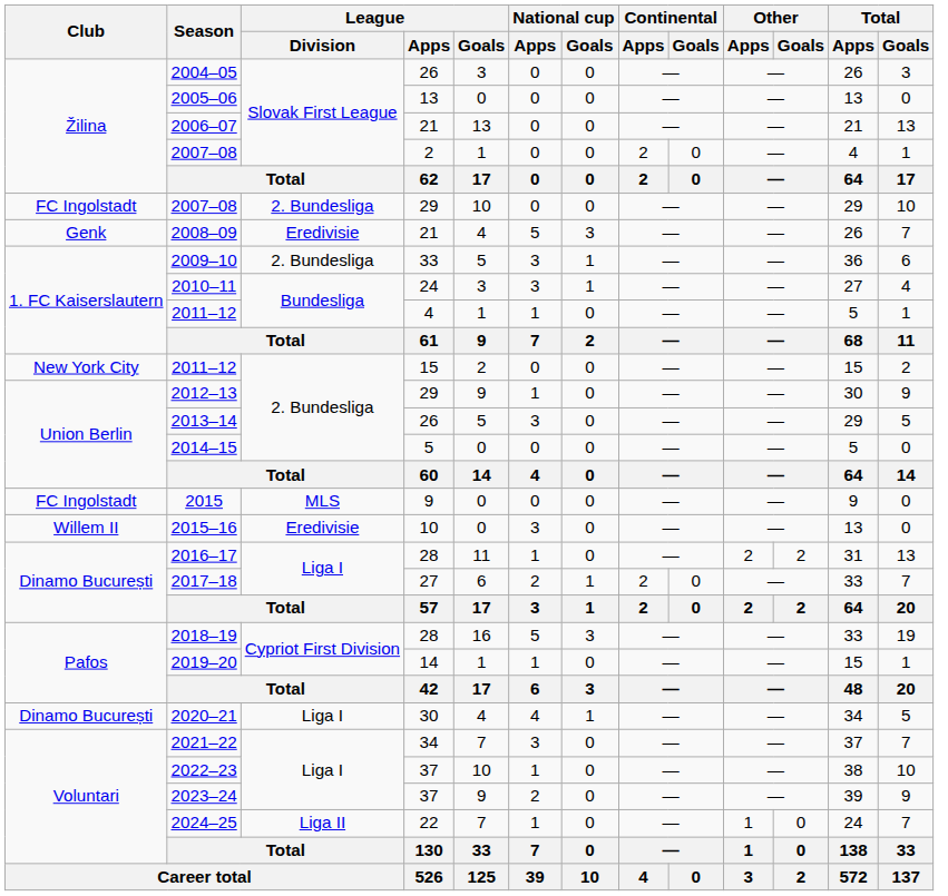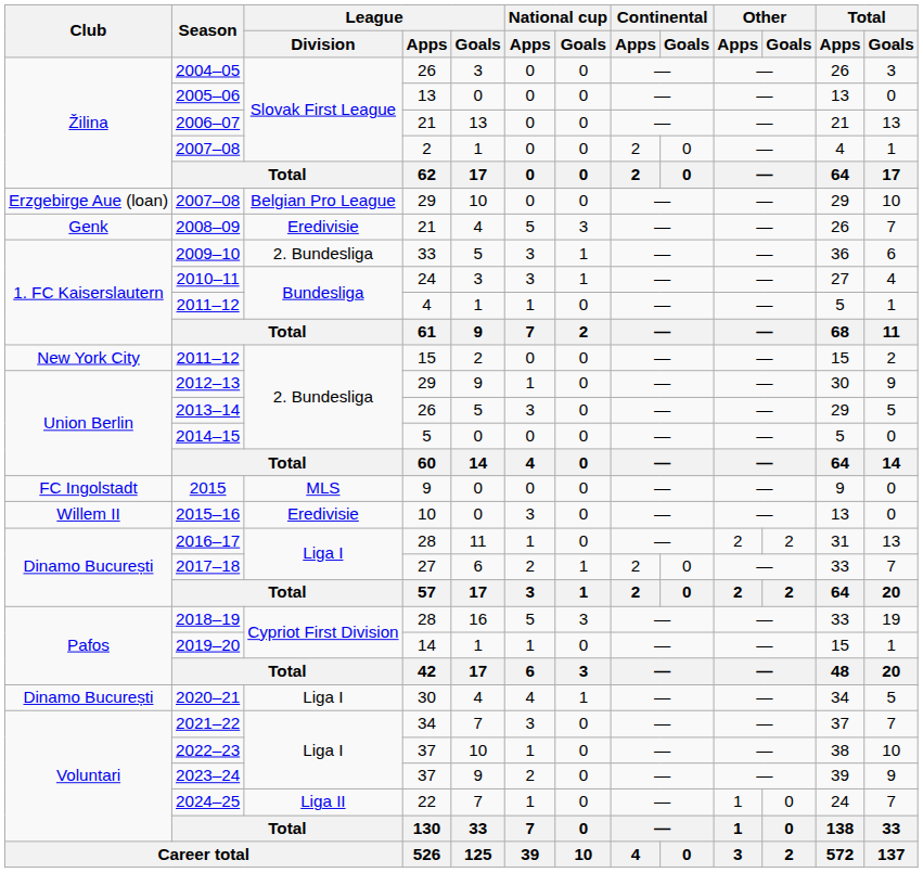2007–08 / 29 | Club: FC Ingolstadt -> Erzgebirge Aue (loan)
2007–08 / 29 | League / Division: 2. Bundesliga -> Belgian Pro League
